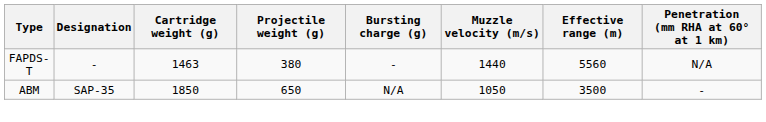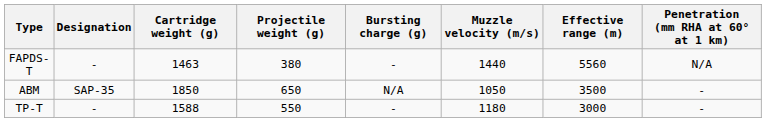+ row: TP-T | - | 1588 | 550 | - | 1180 | 3000 | -
